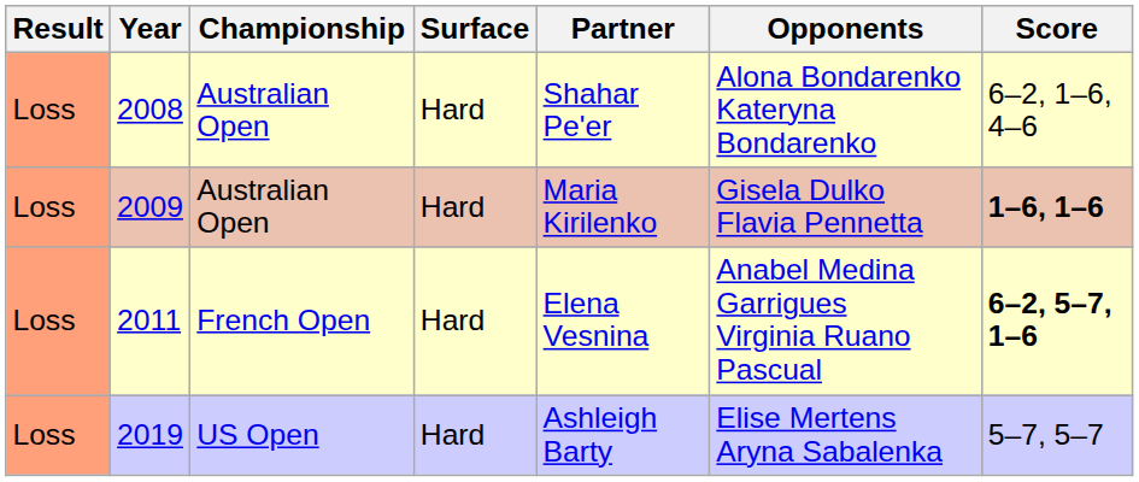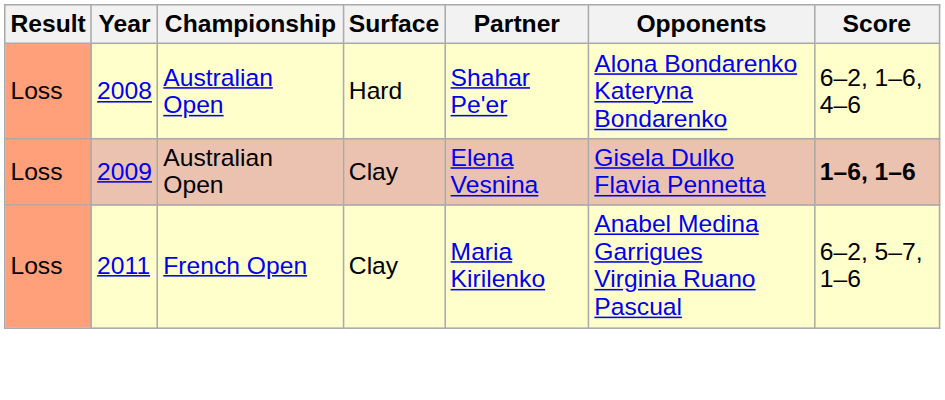2009 | Surface: Hard -> Clay
2009 | Partner: Maria Kirilenko -> Elena Vesnina
2011 | Surface: Hard -> Clay
2011 | Partner: Elena Vesnina -> Maria Kirilenko
2011 | Score: bold -> normal
- row: Loss | 2019 | US Open | Hard | Ashleigh Barty | Elise Mertens Aryna Sabalenka | 5–7, 5–7
